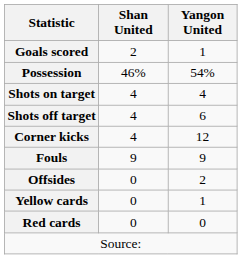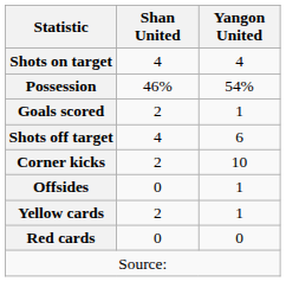rows swapped: Goals scored <-> Shots on target
Corner kicks | Shan United: 4 -> 2
Corner kicks | Yangon United: 12 -> 10
- row: Fouls | 9 | 9
Offsides | Yangon United: 2 -> 1
Yellow cards | Shan United: 0 -> 2
